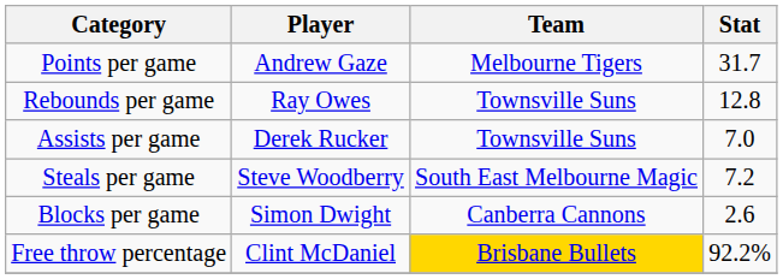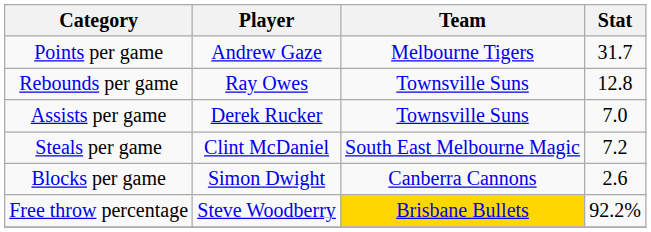Steals per game | Player: Steve Woodberry -> Clint McDaniel
Free throw percentage | Player: Clint McDaniel -> Steve Woodberry
